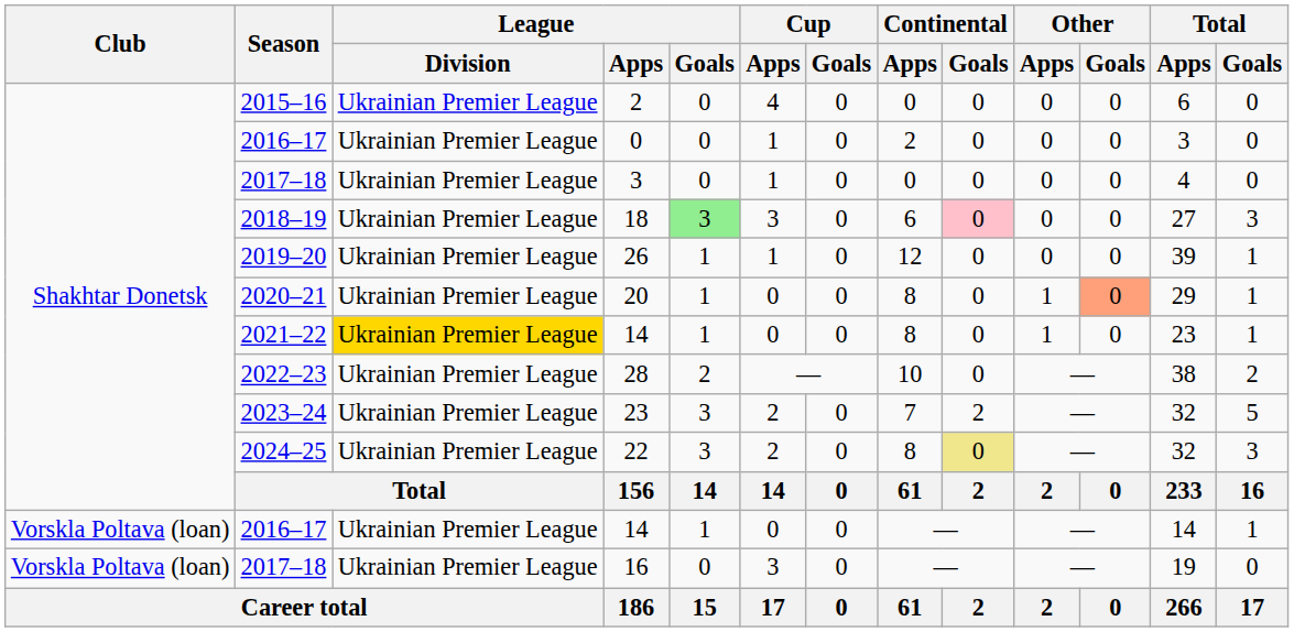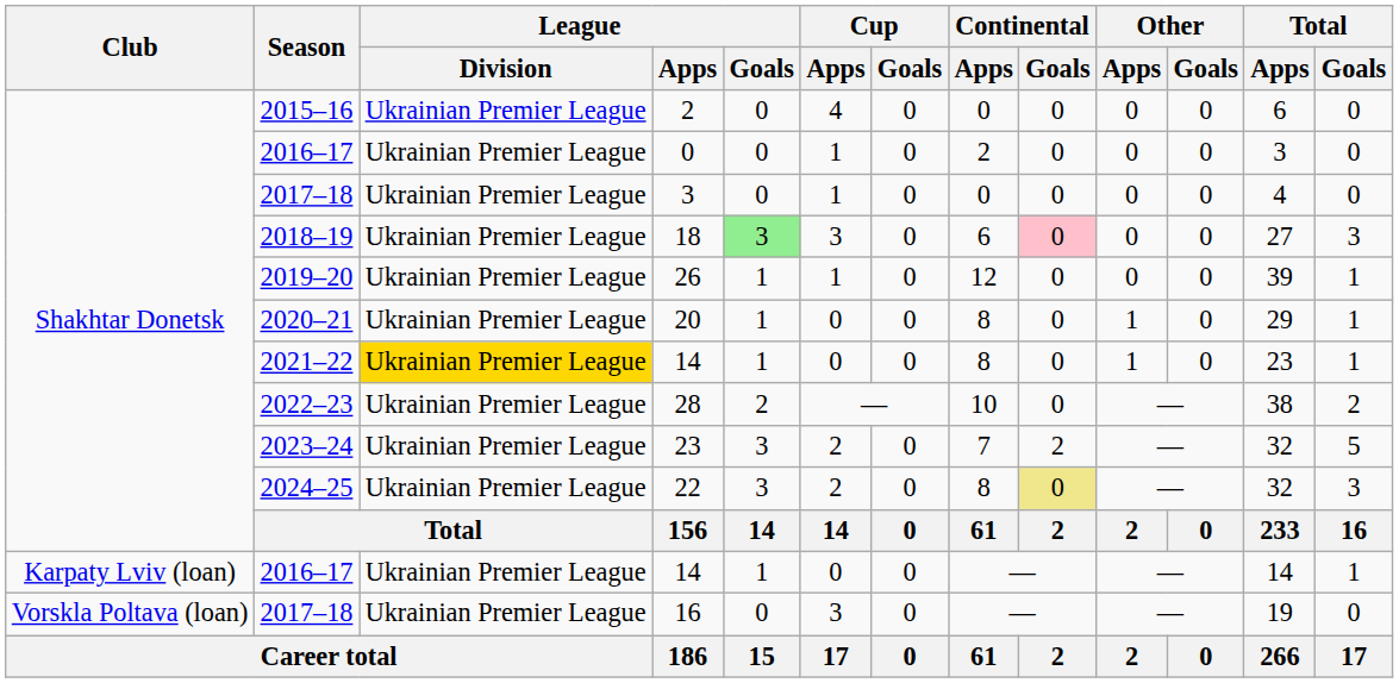20 | Other / Goals: lightsalmon background -> no background
2016–17 / 14 | Club: Vorskla Poltava (loan) -> Karpaty Lviv (loan)
